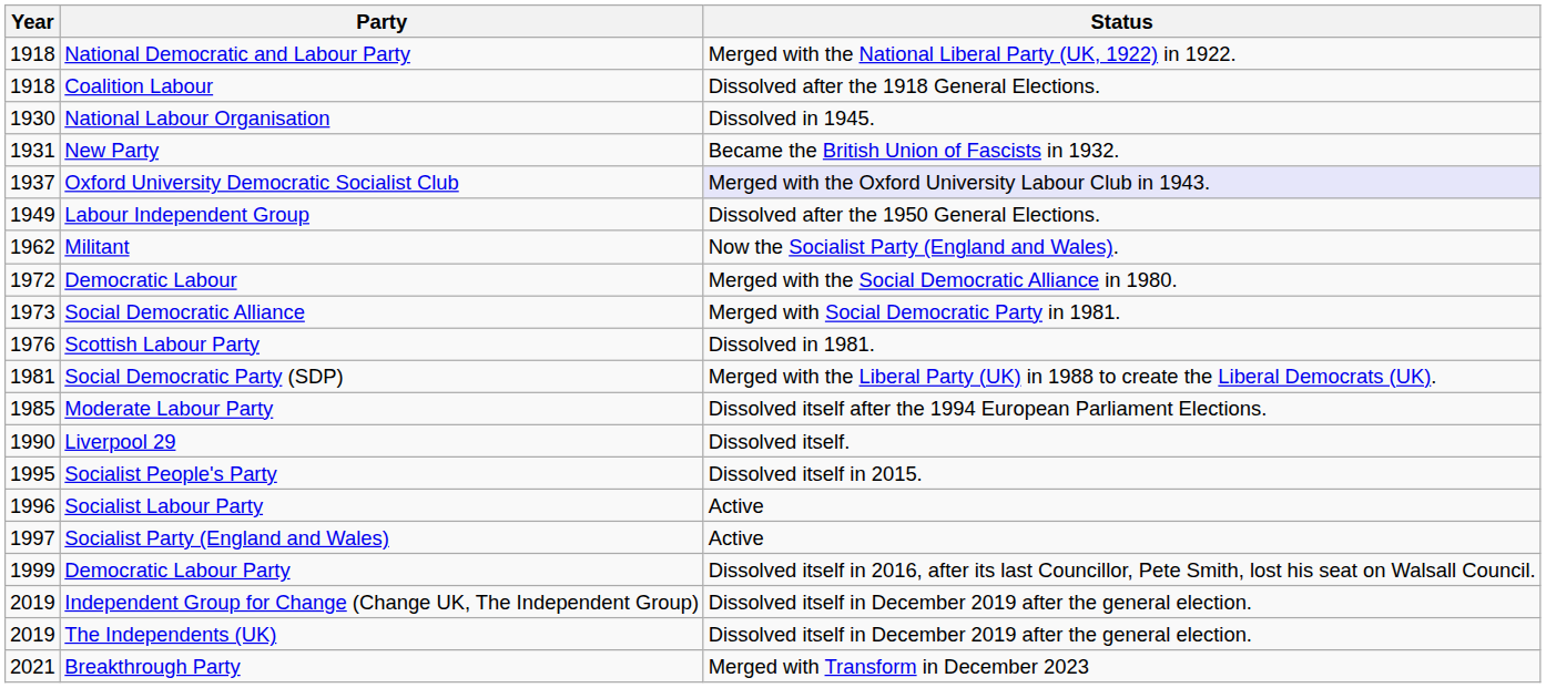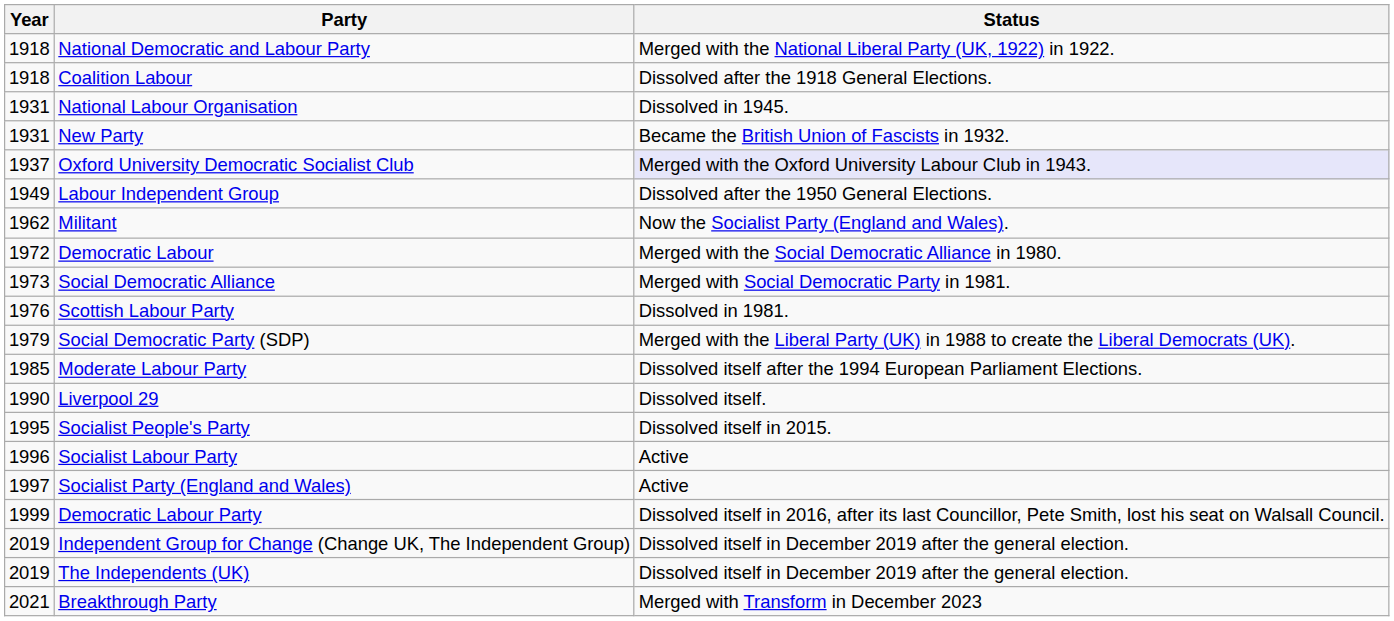National Labour Organisation | Year: 1930 -> 1931
Social Democratic Party (SDP) | Year: 1981 -> 1979
